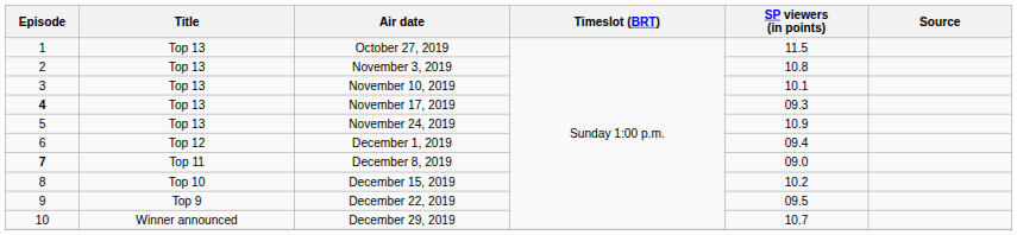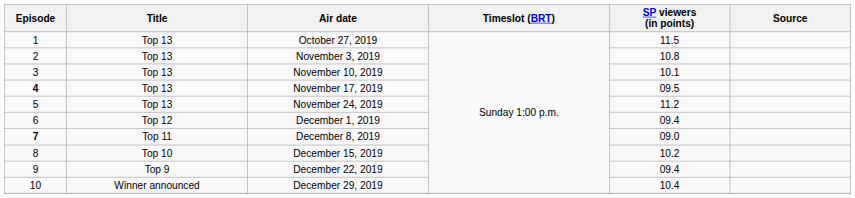November 17, 2019 | SP viewers (in points): 09.3 -> 09.5
November 24, 2019 | SP viewers (in points): 10.9 -> 11.2
December 22, 2019 | SP viewers (in points): 09.5 -> 09.4
December 29, 2019 | SP viewers (in points): 10.7 -> 10.4
